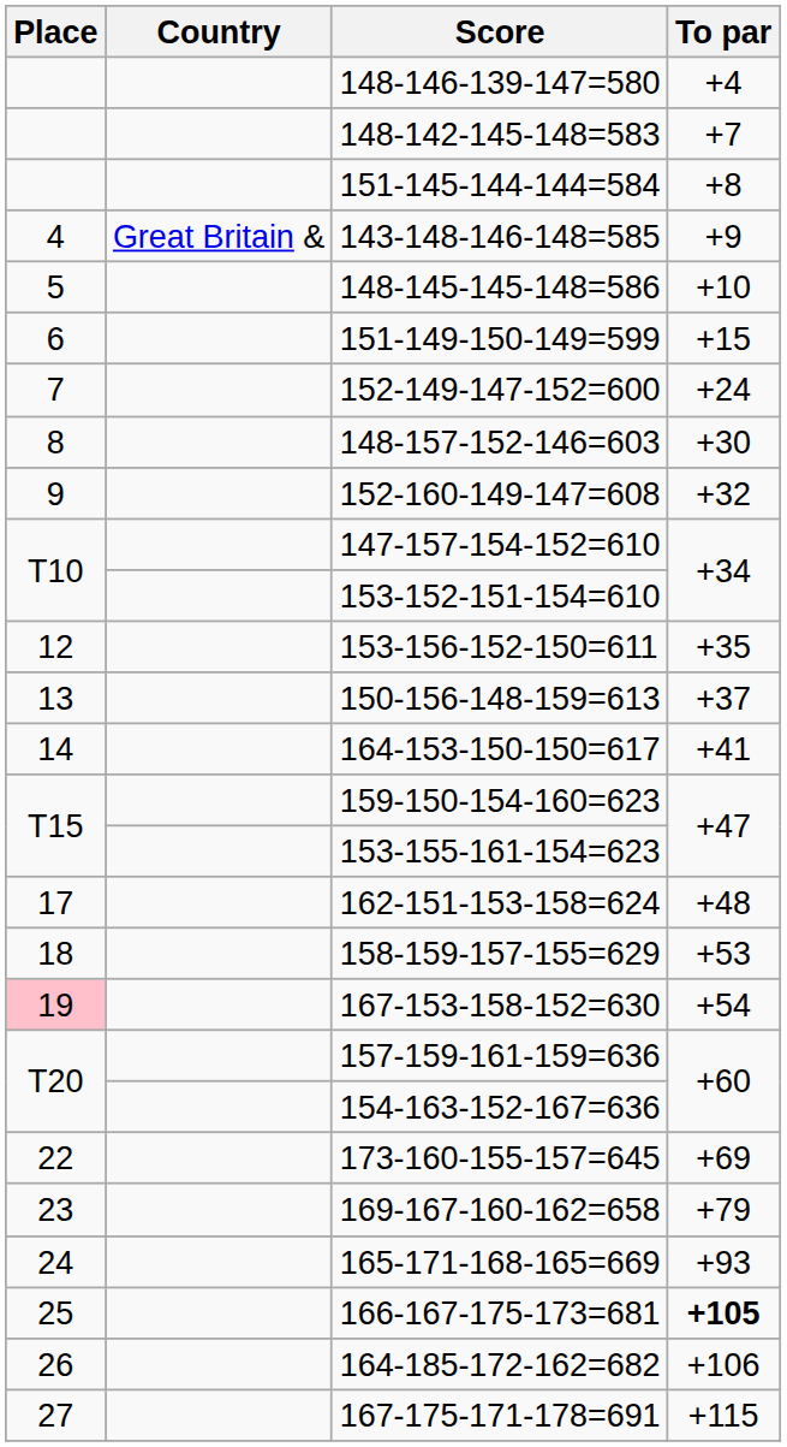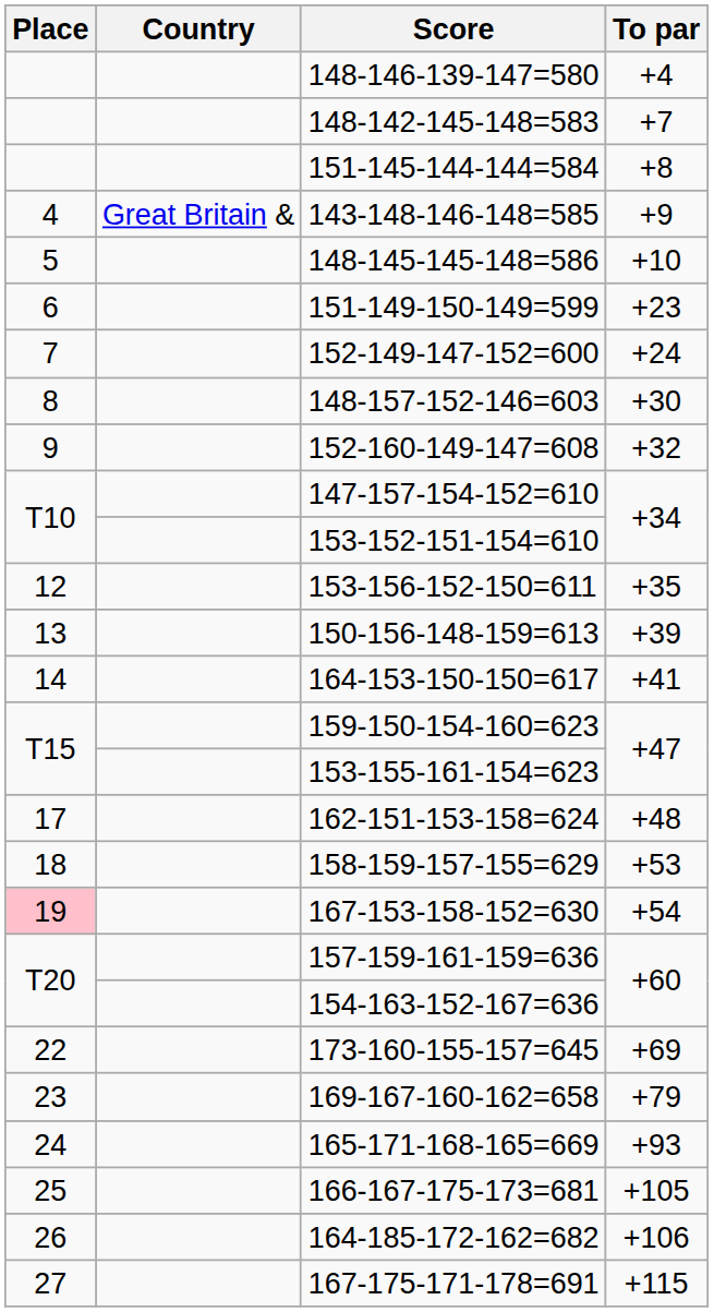151-149-150-149=599 | To par: +15 -> +23
150-156-148-159=613 | To par: +37 -> +39
166-167-175-173=681 | To par: bold -> normal
